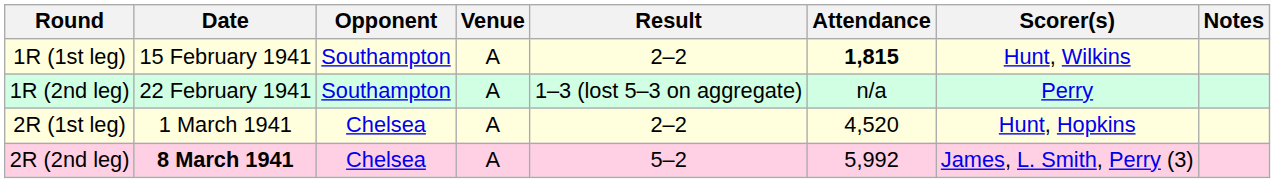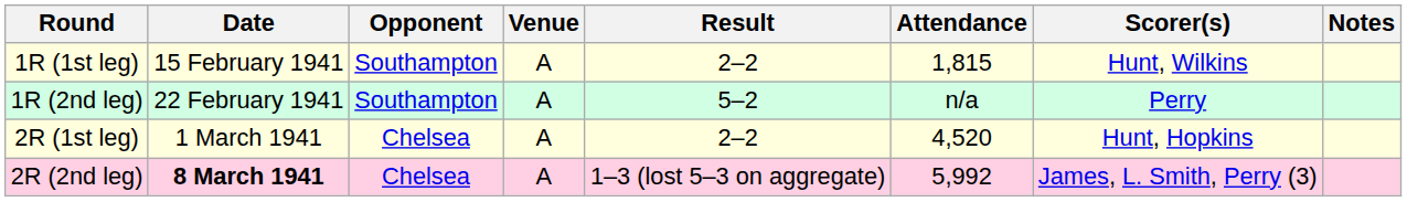1R (1st leg) | Attendance: bold -> normal
1R (2nd leg) | Result: 1–3 (lost 5–3 on aggregate) -> 5–2
2R (2nd leg) | Result: 5–2 -> 1–3 (lost 5–3 on aggregate)
